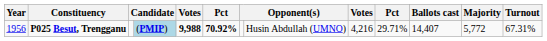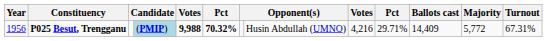P025 Besut, Trengganu | column 6: 70.92% -> 70.32%
P025 Besut, Trengganu | Ballots cast: 14,407 -> 14,409
